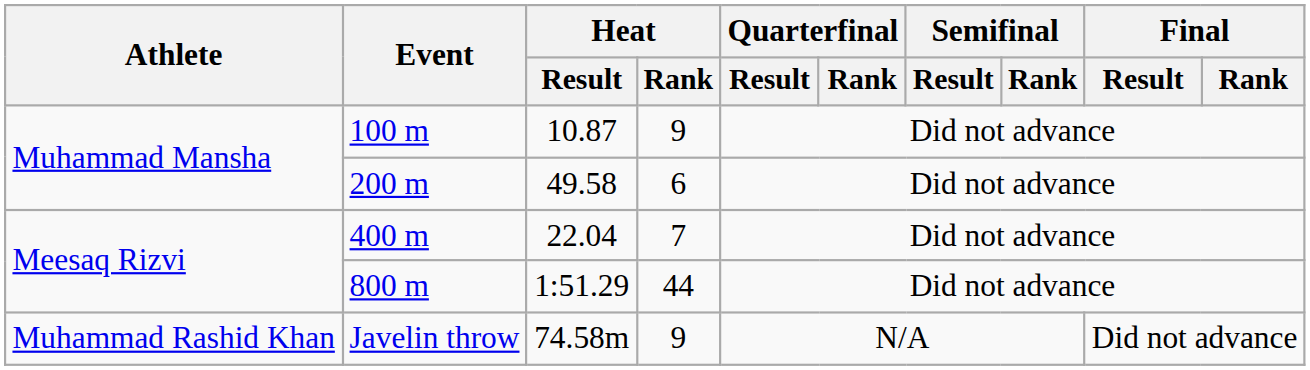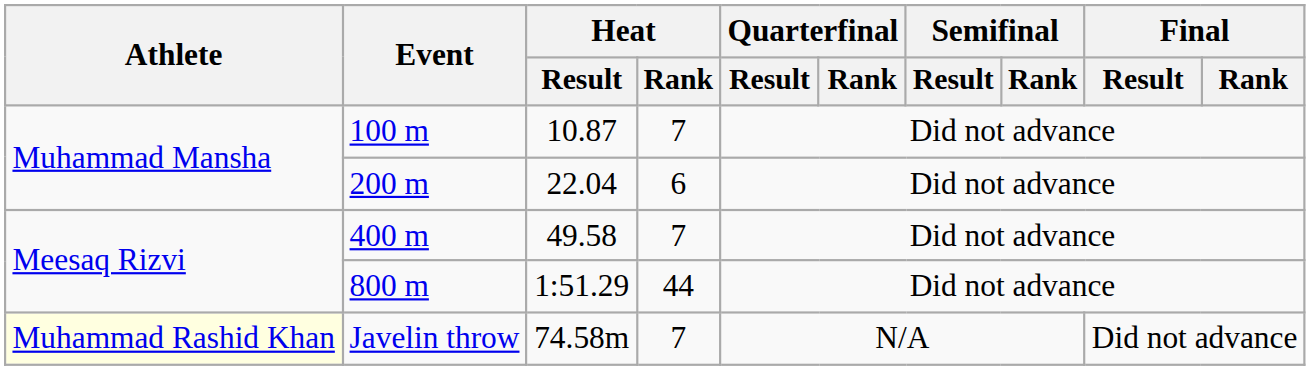100 m | Heat / Rank: 9 -> 7
200 m | Heat / Result: 49.58 -> 22.04
400 m | Heat / Result: 22.04 -> 49.58
Javelin throw | Athlete: no background -> lightyellow background
Javelin throw | Heat / Rank: 9 -> 7
